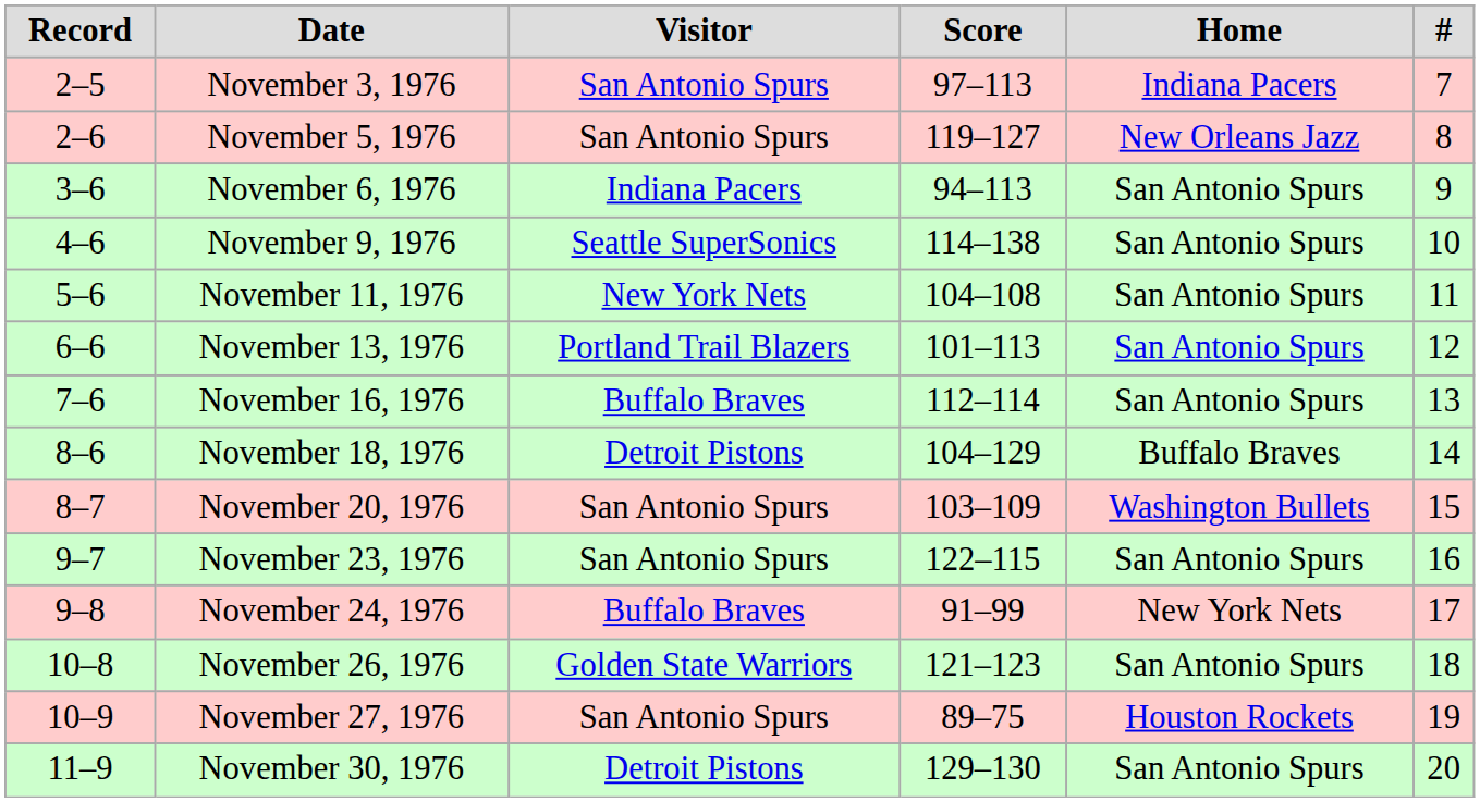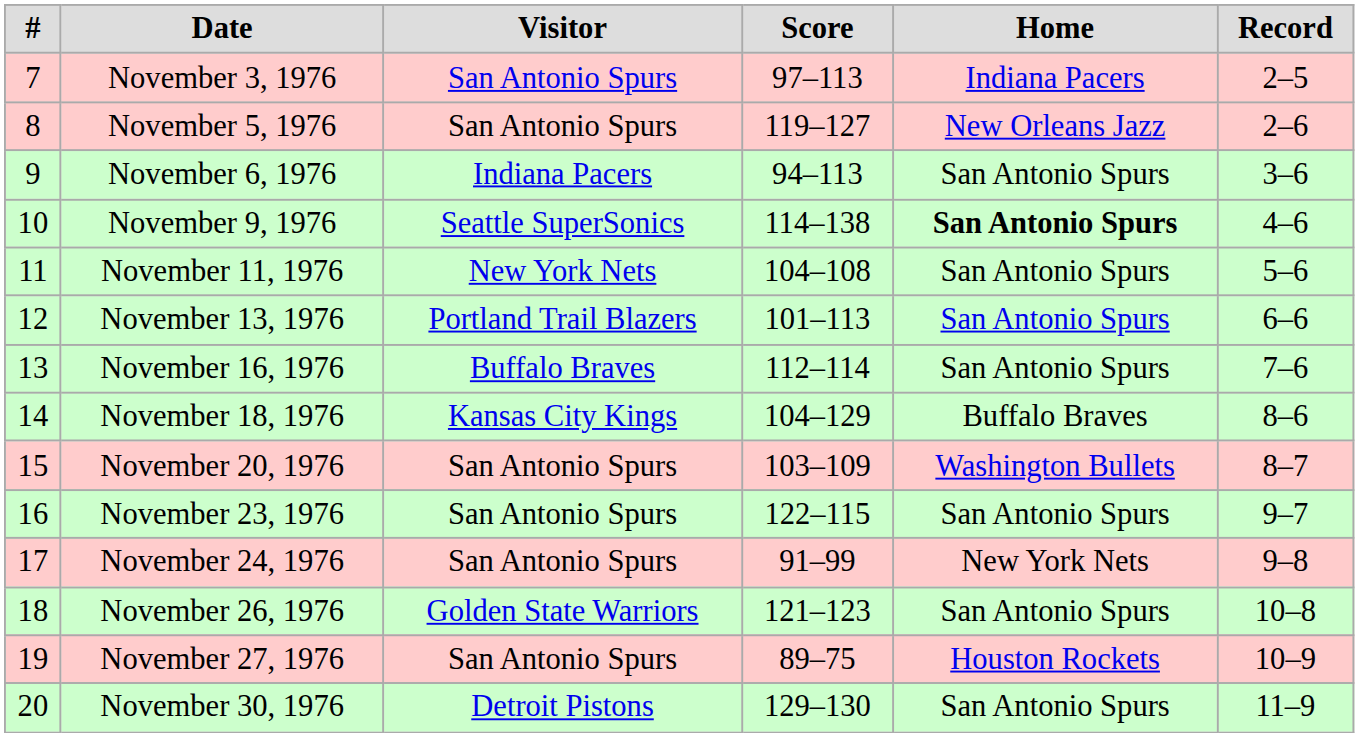columns swapped: # <-> Record
November 9, 1976 | Home: normal -> bold
November 18, 1976 | Visitor: Detroit Pistons -> Kansas City Kings
November 24, 1976 | Visitor: Buffalo Braves -> San Antonio Spurs
